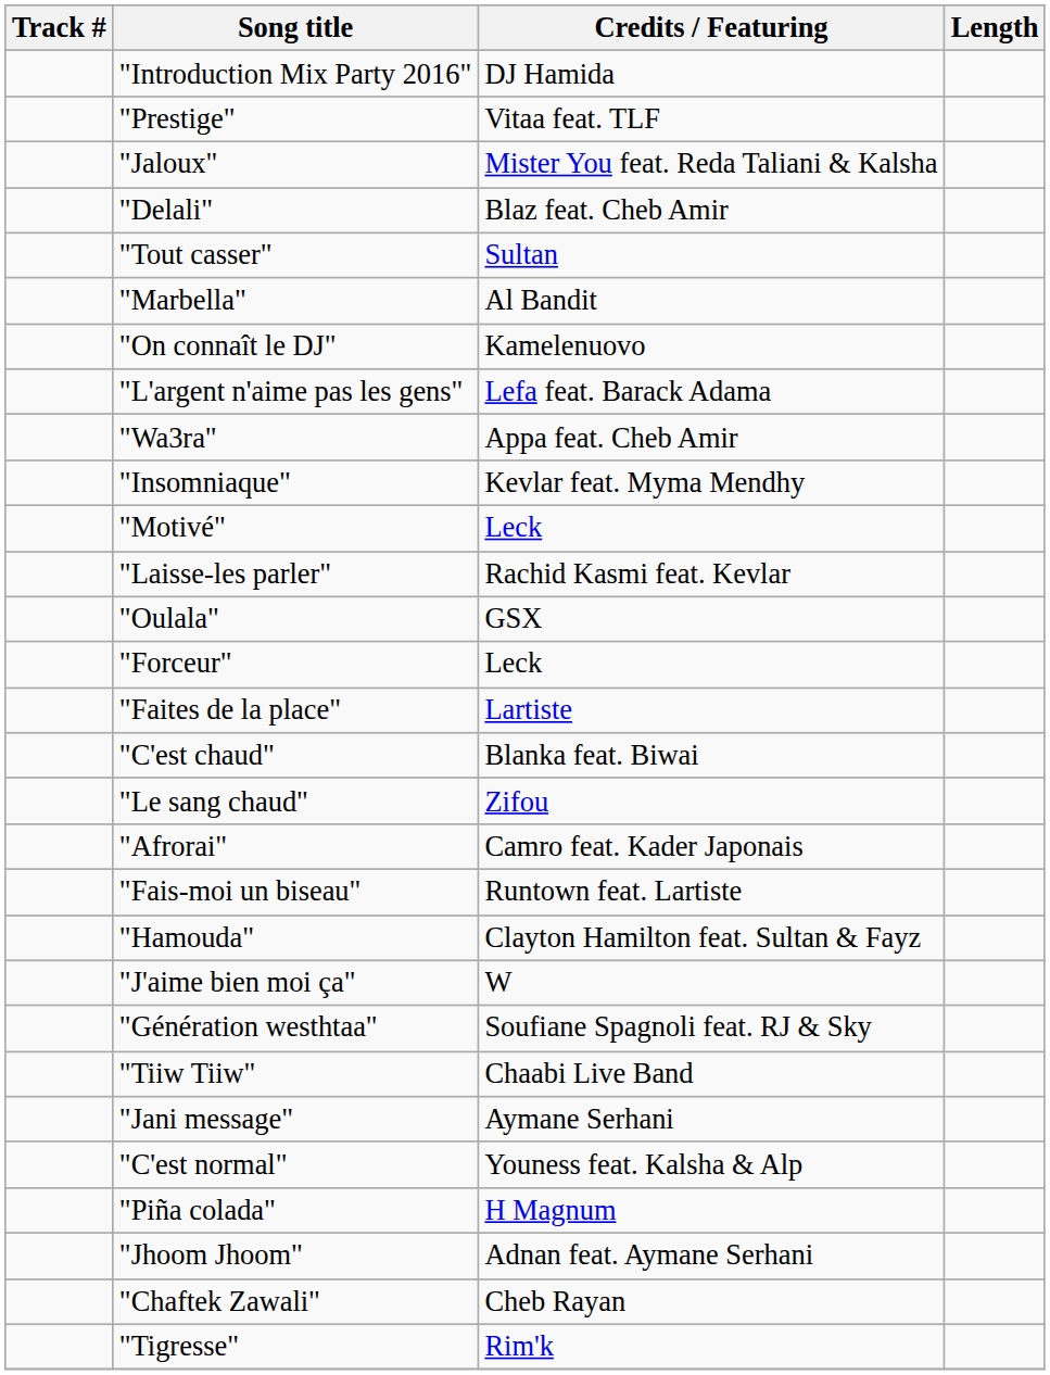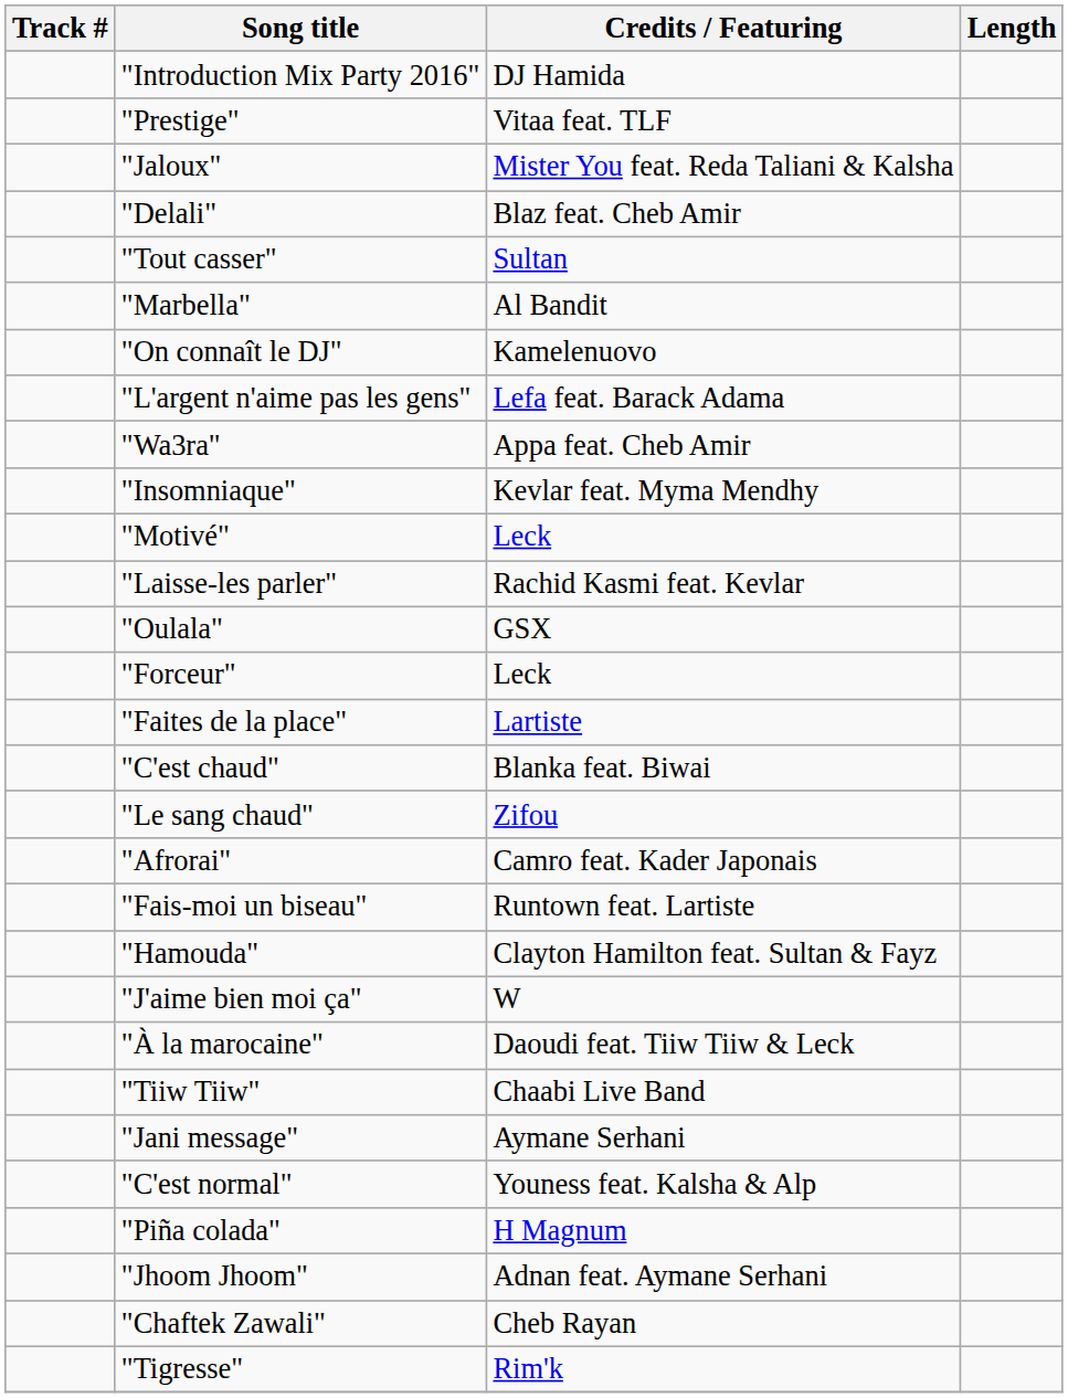- row: "Génération westhtaa" | Soufiane Spagnoli feat. RJ & Sky
+ row: "À la marocaine" | Daoudi feat. Tiiw Tiiw & Leck
